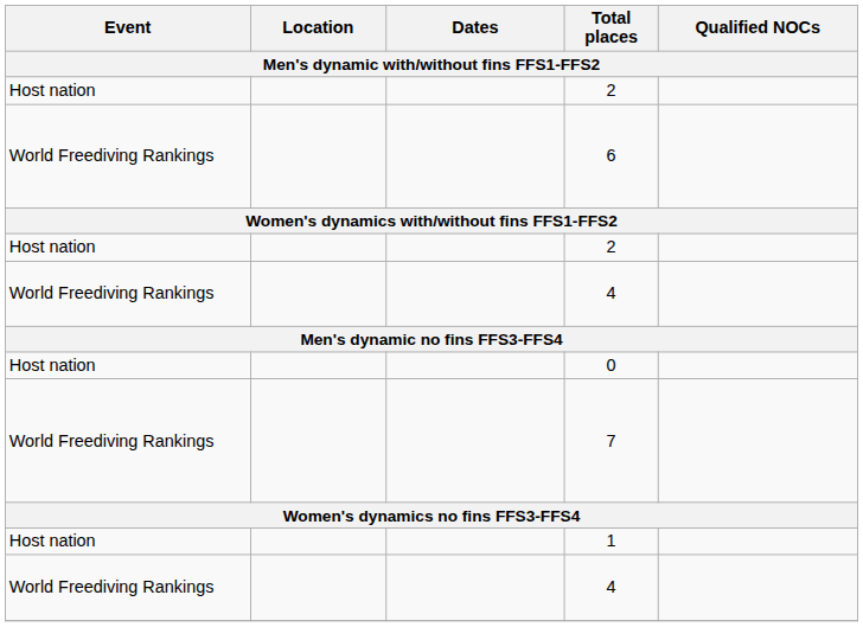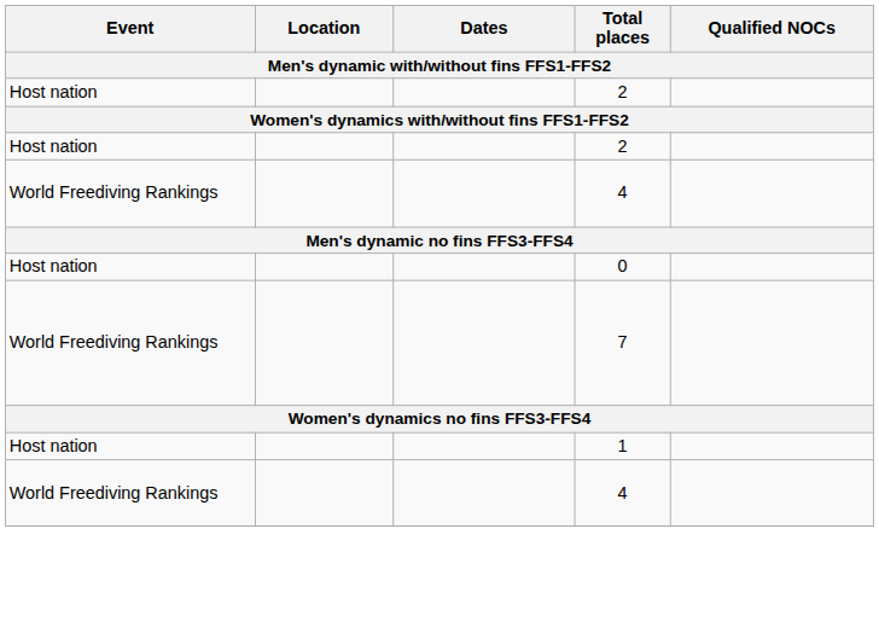- row: World Freediving Rankings | 6
